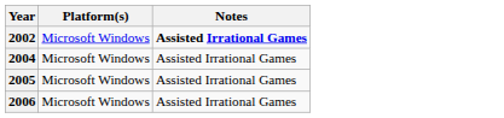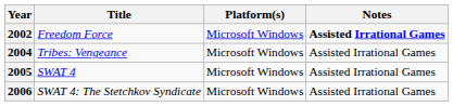+ column: Title | Freedom Force | Tribes: Vengeance | SWAT 4 | SWAT 4: The Stetchkov Syndicate
